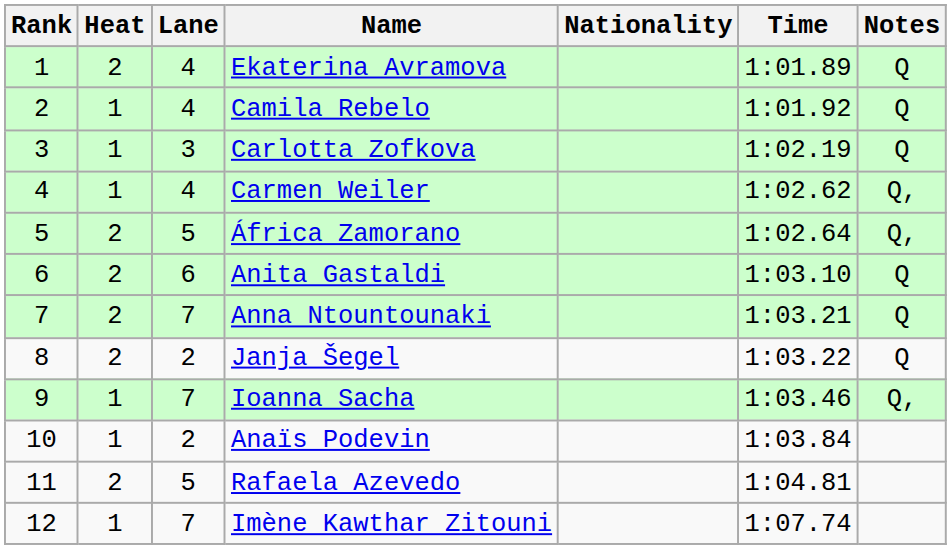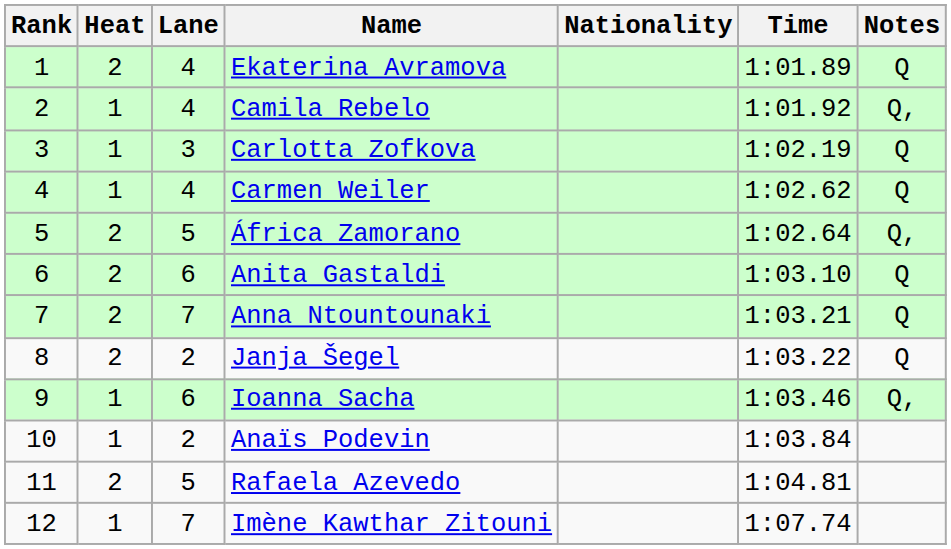Camila Rebelo | Notes: Q -> Q,
Carmen Weiler | Notes: Q, -> Q
Ioanna Sacha | Lane: 7 -> 6
